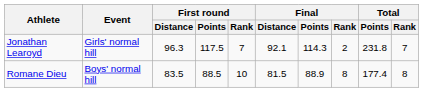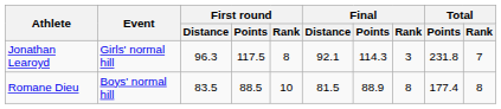Jonathan Learoyd | First round / Rank: 7 -> 8
Jonathan Learoyd | Final / Rank: 2 -> 3
